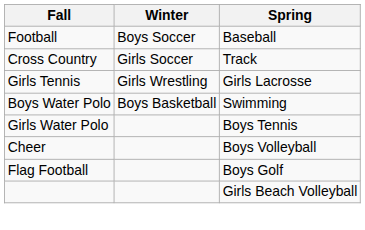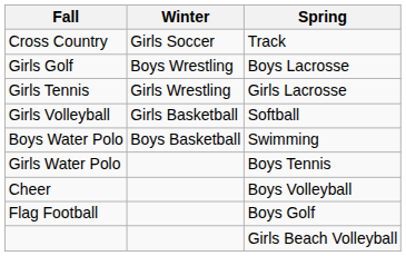- row: Football | Boys Soccer | Baseball
+ row: Girls Golf | Boys Wrestling | Boys Lacrosse
+ row: Girls Volleyball | Girls Basketball | Softball
